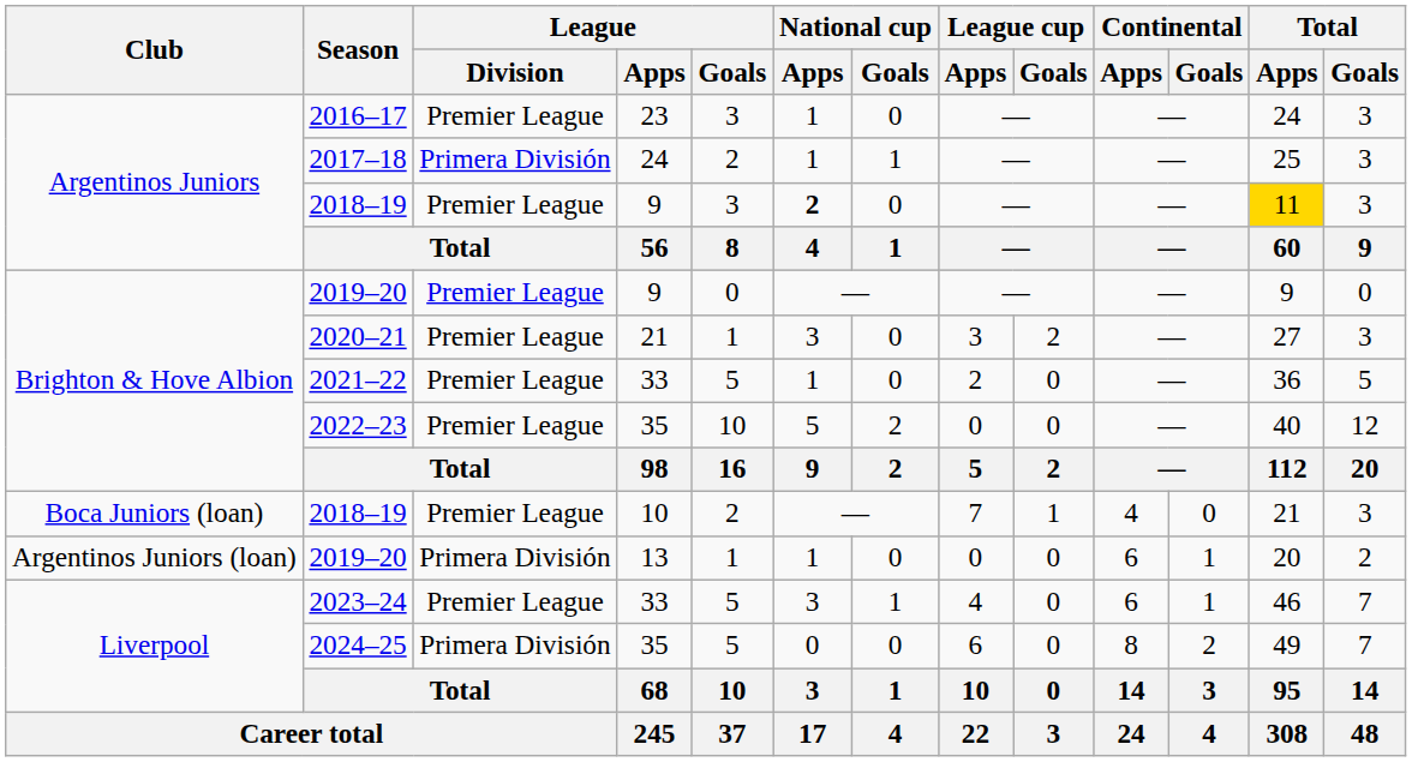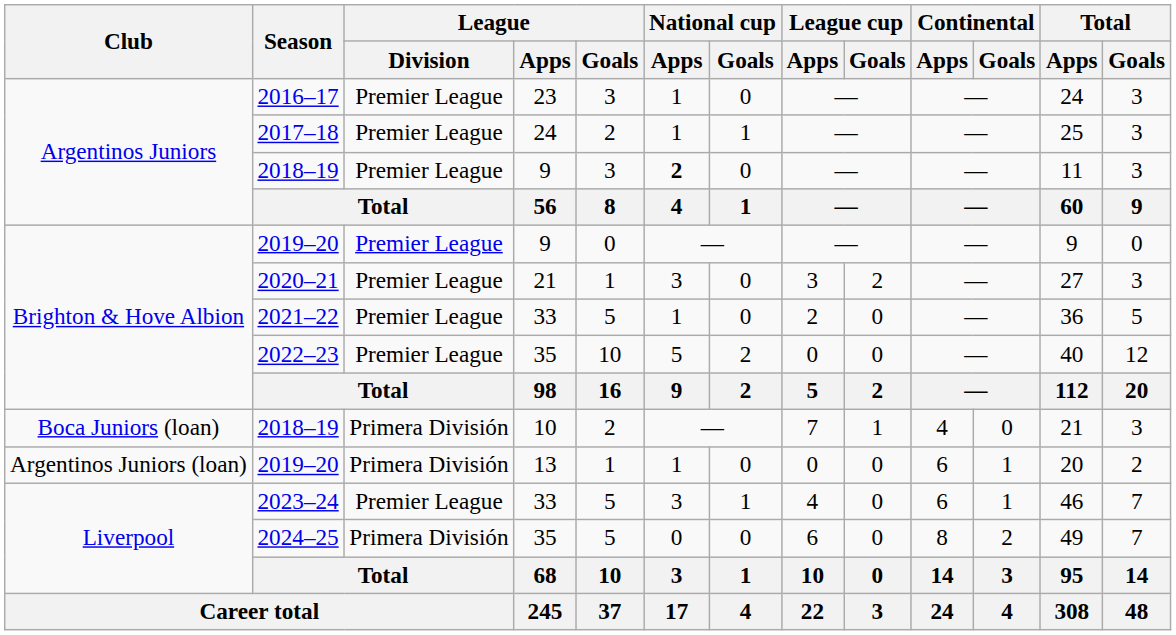2017–18 | League / Division: Primera División -> Premier League
2018–19 / 9 | Total / Apps: gold background -> no background
2018–19 / 10 | League / Division: Premier League -> Primera División
